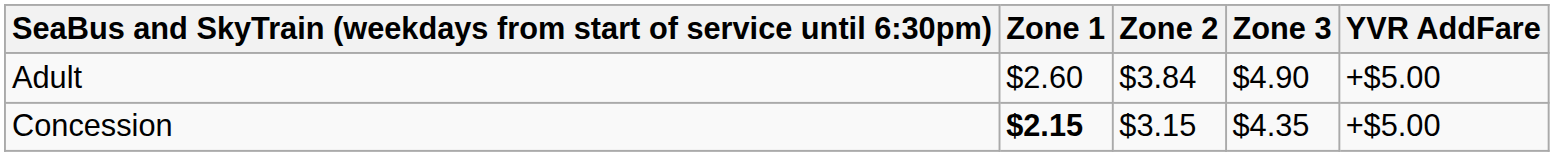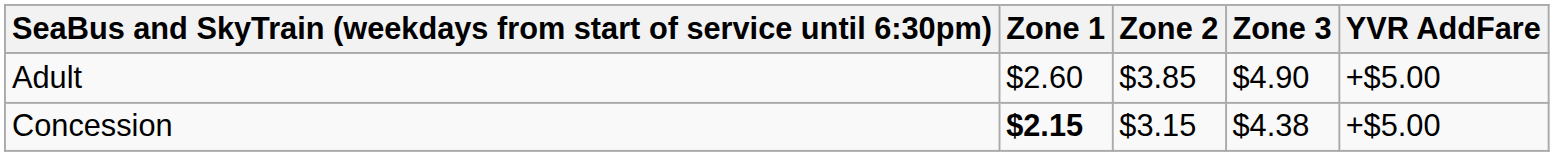Adult | Zone 2: $3.84 -> $3.85
Concession | Zone 3: $4.35 -> $4.38
